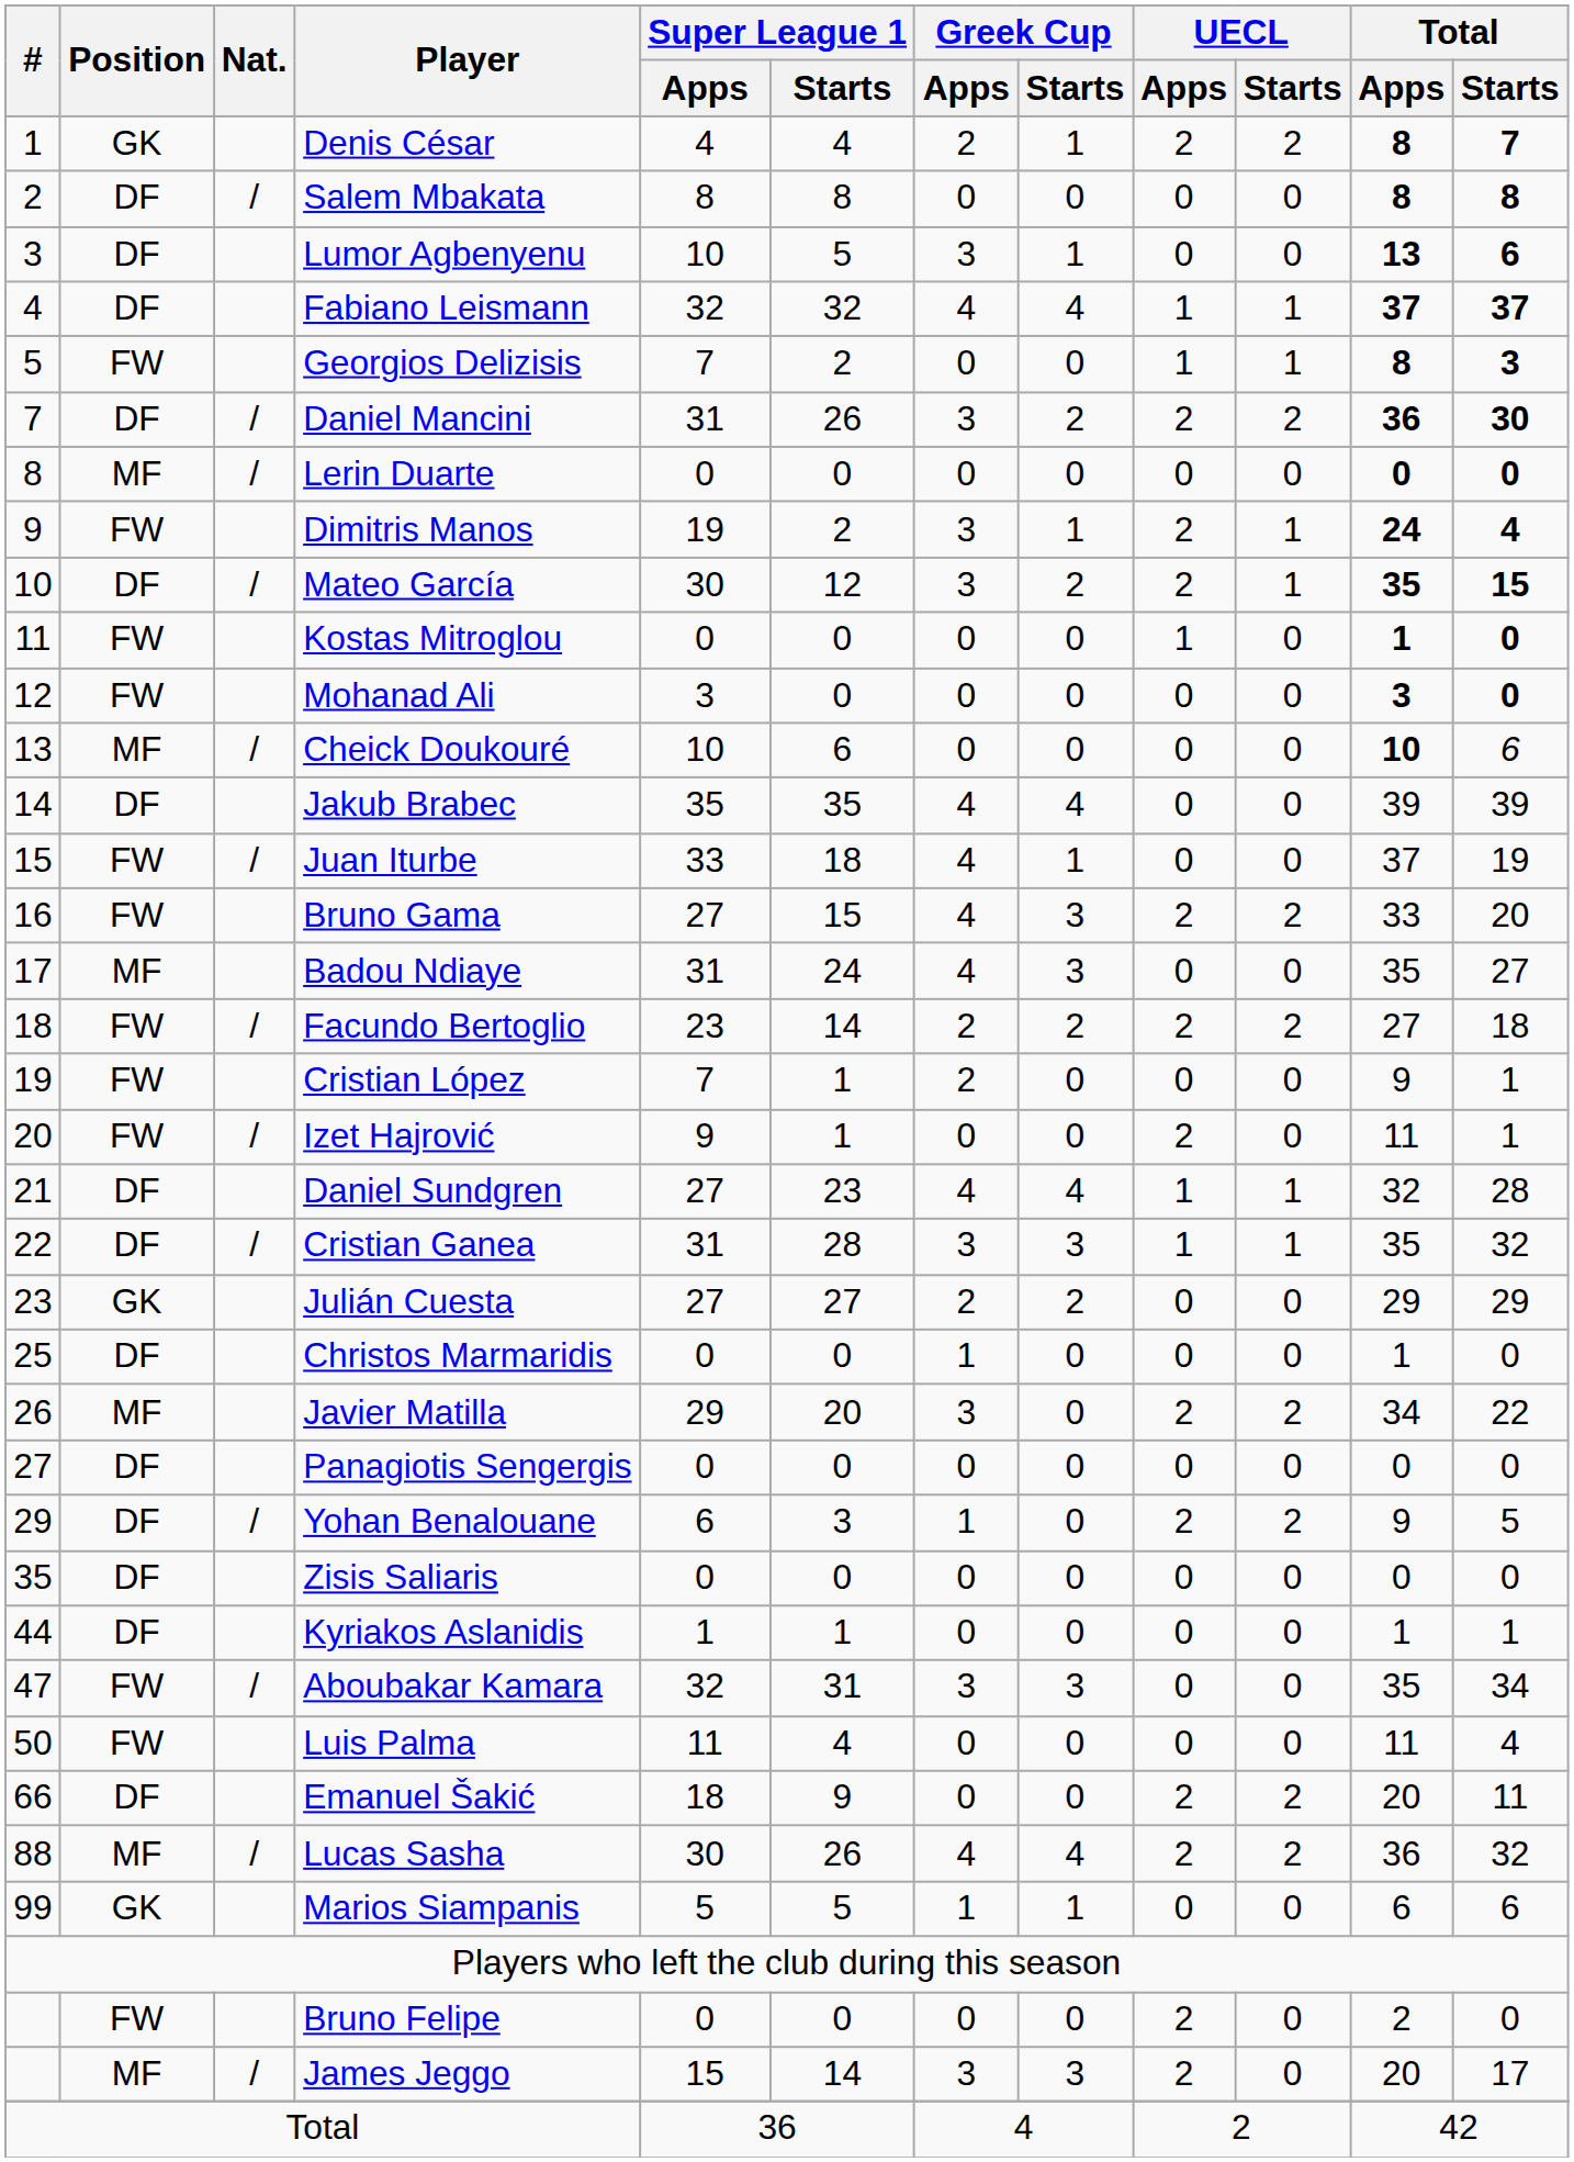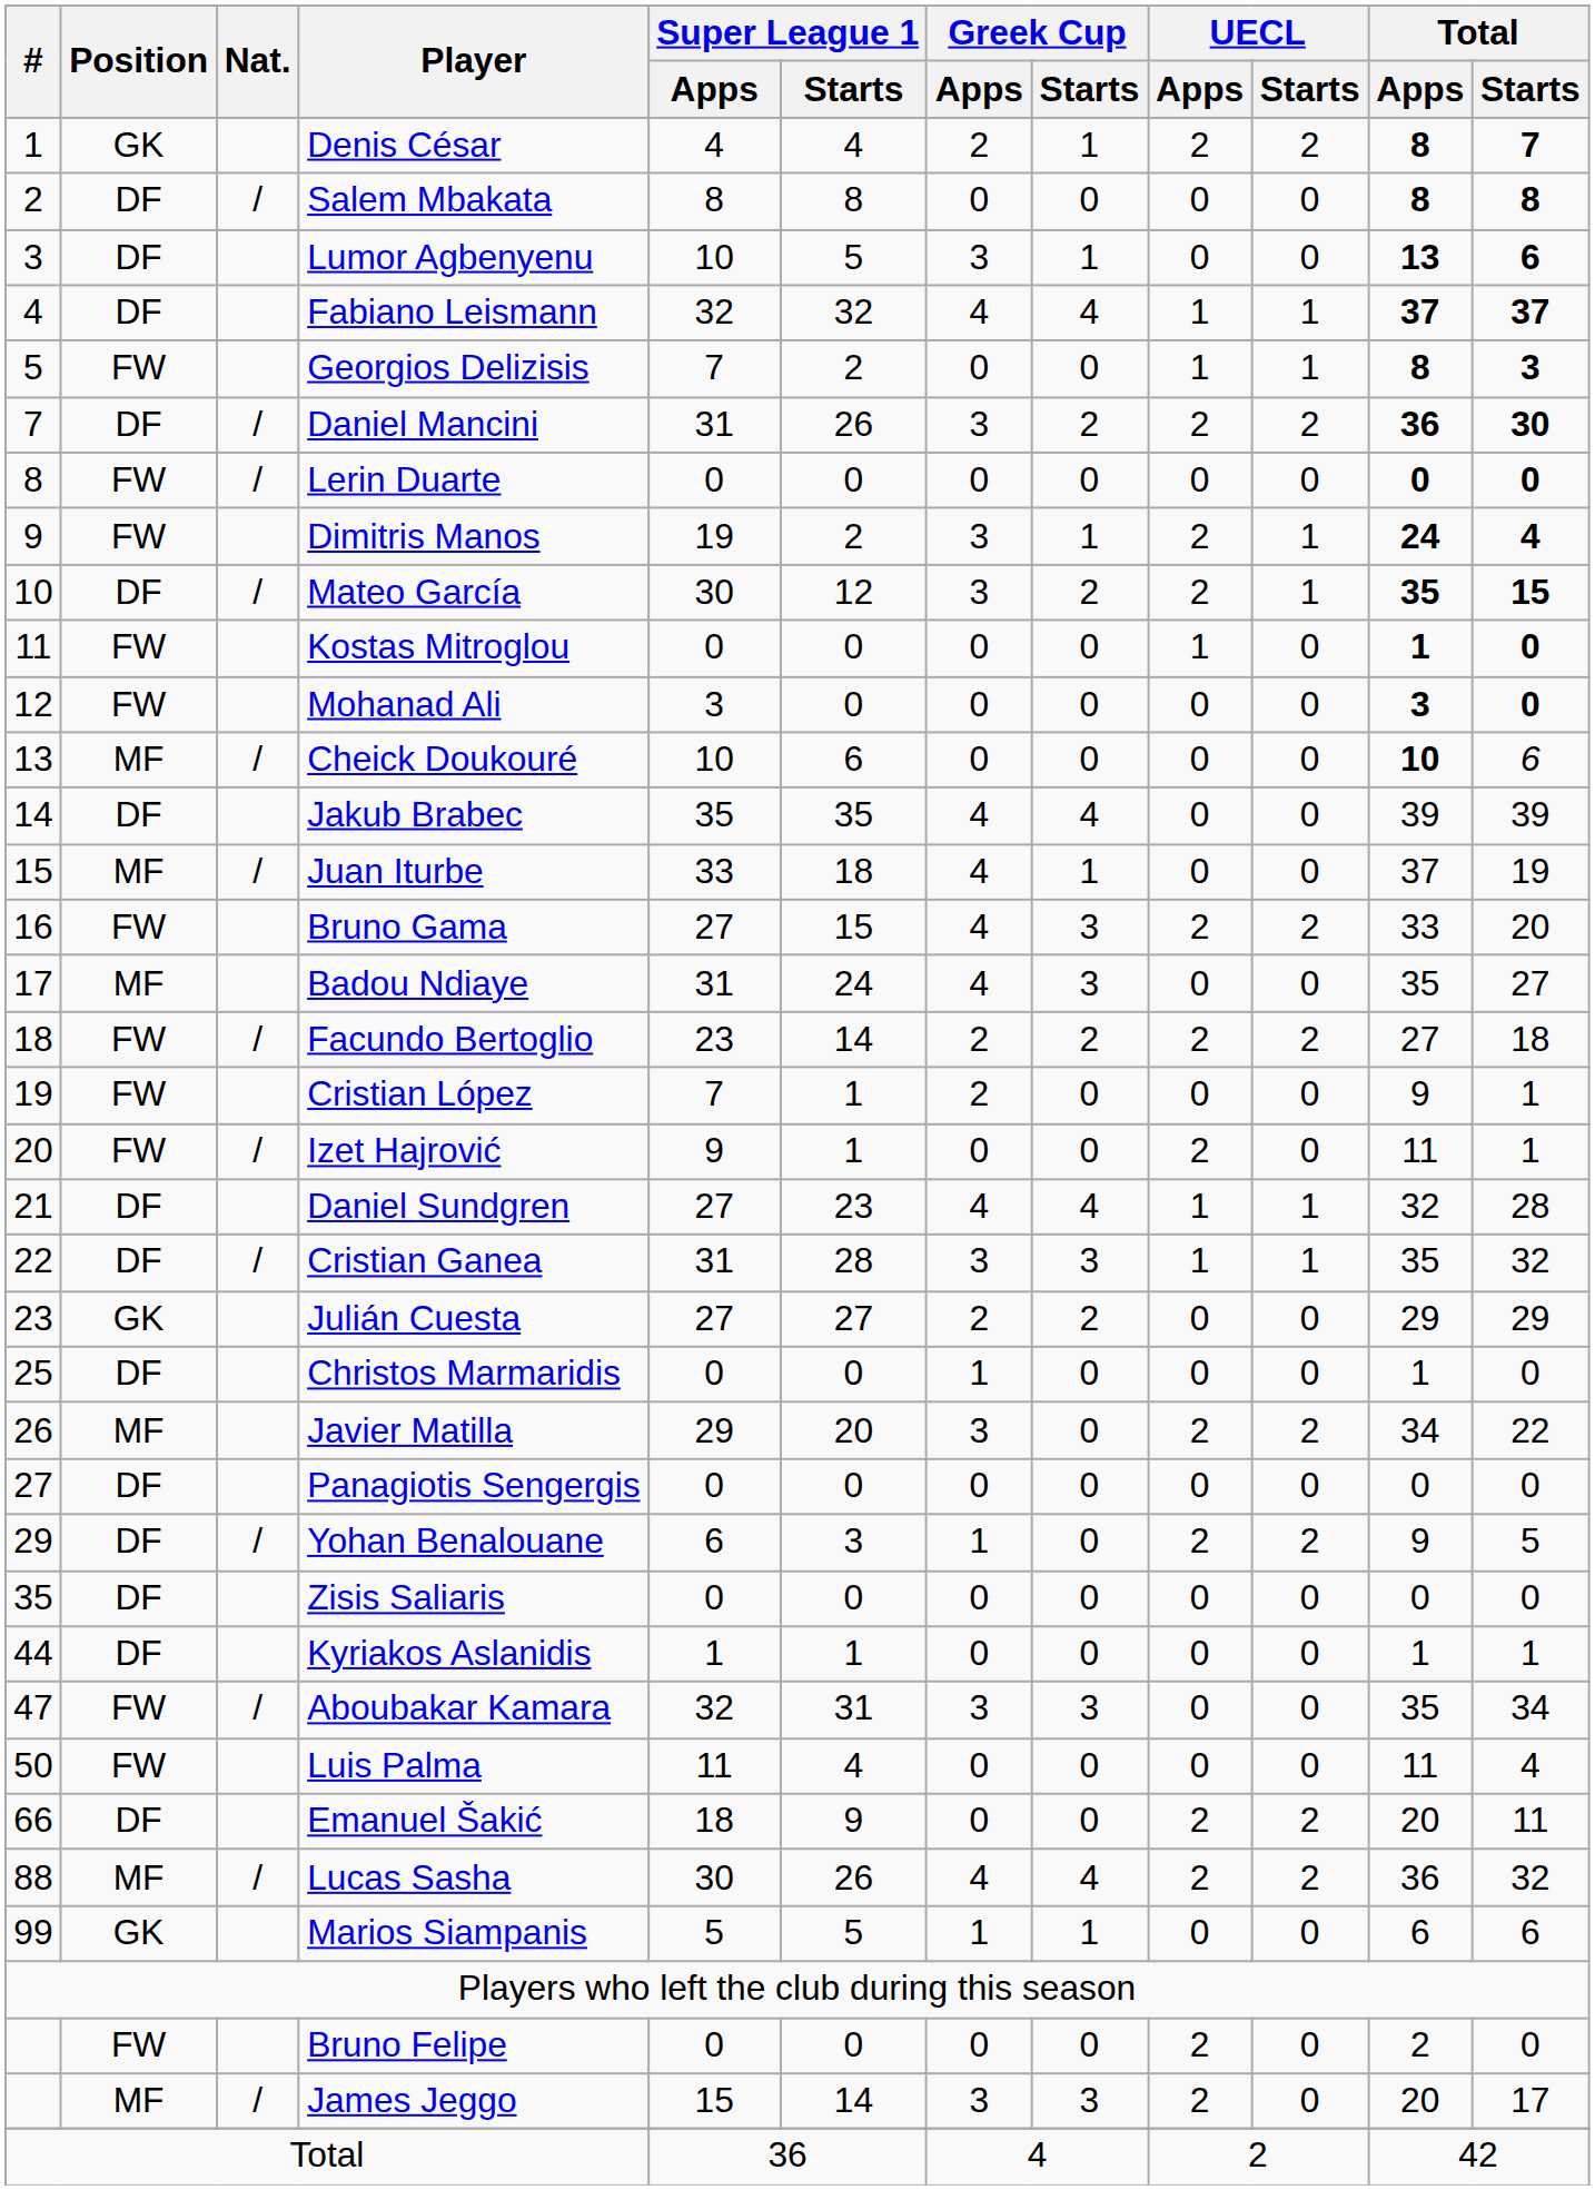Lerin Duarte | Position: MF -> FW
Juan Iturbe | Position: FW -> MF
